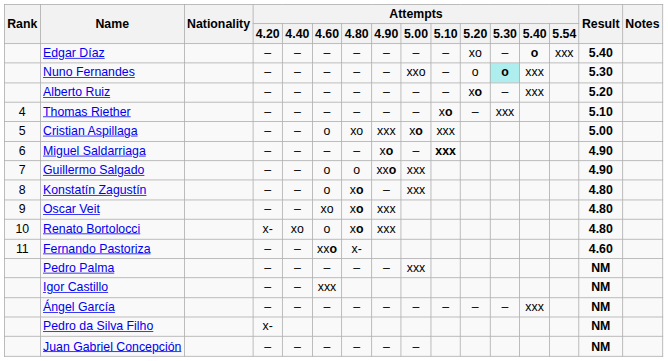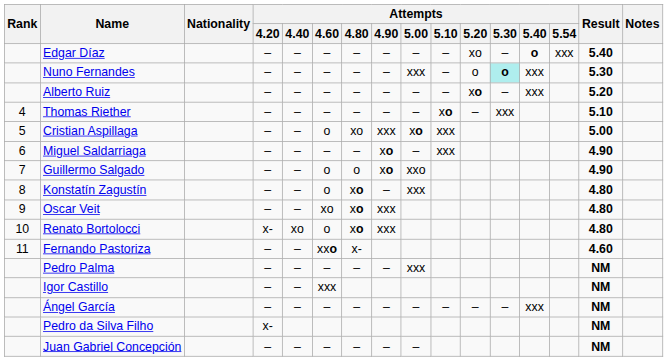Nuno Fernandes | Attempts / 5.00: xxo -> xxx
Miguel Saldarriaga | Attempts / 5.10: bold -> normal
Guillermo Salgado | Attempts / 4.90: xxo -> xo
Guillermo Salgado | Attempts / 5.00: xxx -> xxo
